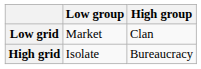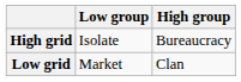rows swapped: High grid <-> Low grid
